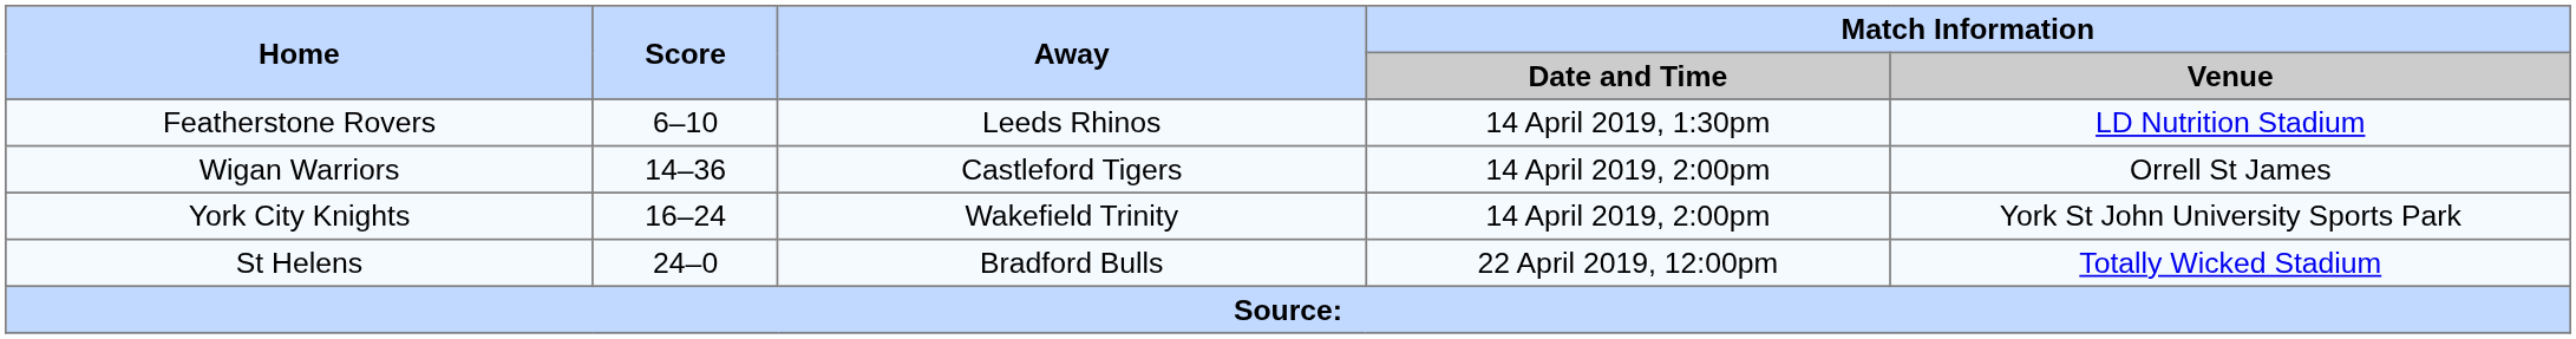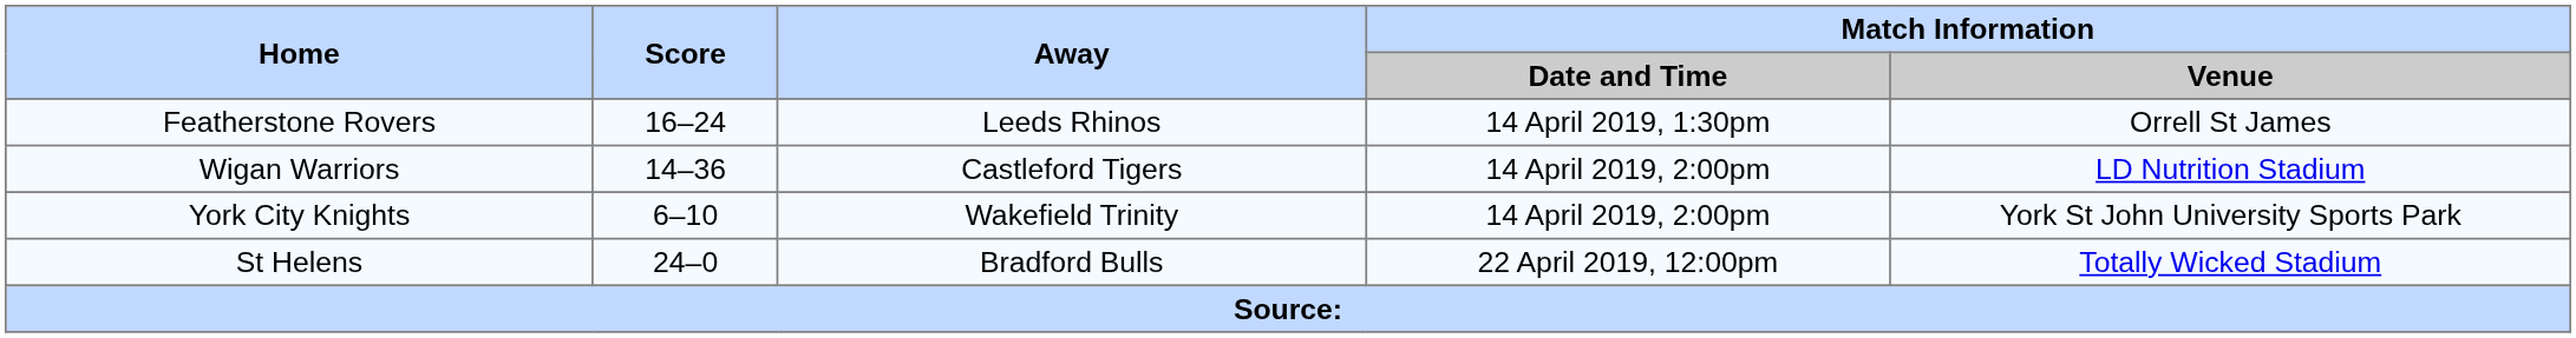Featherstone Rovers | Score: 6–10 -> 16–24
Featherstone Rovers | Match Information / Venue: LD Nutrition Stadium -> Orrell St James
Wigan Warriors | Match Information / Venue: Orrell St James -> LD Nutrition Stadium
York City Knights | Score: 16–24 -> 6–10
